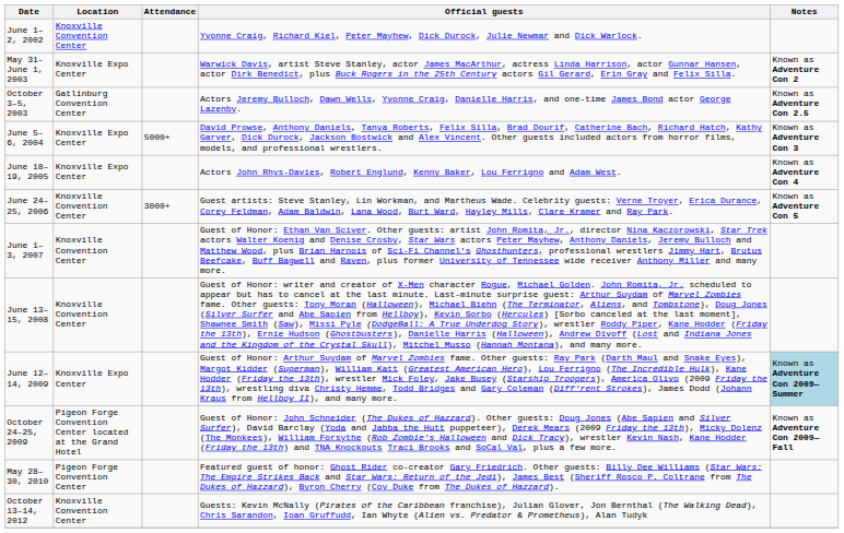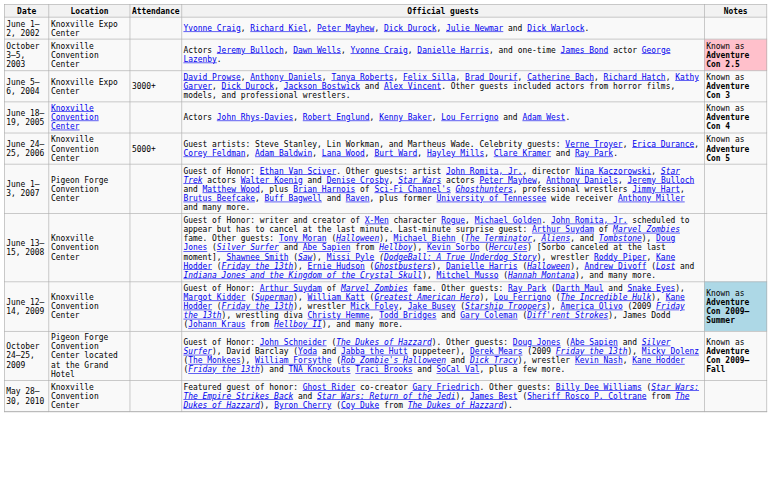June 1–2, 2002 | Location: Knoxville Convention Center -> Knoxville Expo Center
- row: May 31-June 1, 2003 | Knoxville Expo Center | Warwick Davis, artist Steve Stanley, actor James MacArthur, actress Linda Harrison, actor Gunnar Hansen, actor Dirk Benedict, plus Buck Rogers in the 25th Century actors Gil Gerard, Erin Gray and Felix Silla. | Known as Adventure Con 2
October 3–5, 2003 | Location: Gatlinburg Convention Center -> Knoxville Convention Center
October 3–5, 2003 | Notes: no background -> pink background
June 5–6, 2004 | Attendance: 5000+ -> 3000+
June 18–19, 2005 | Location: Knoxville Expo Center -> Knoxville Convention Center
June 24–25, 2006 | Attendance: 3000+ -> 5000+
June 1–3, 2007 | Location: Knoxville Convention Center -> Pigeon Forge Convention Center
June 12–14, 2009 | Location: Knoxville Expo Center -> Knoxville Convention Center
May 28–30, 2010 | Location: Pigeon Forge Convention Center -> Knoxville Convention Center
- row: October 13–14, 2012 | Knoxville Convention Center | Guests: Kevin McNally (Pirates of the Caribbean franchise), Julian Glover, Jon Bernthal (The Walking Dead), Chris Sarandon, Ioan Gruffudd, Ian Whyte (Alien vs. Predator & Prometheus), Alan Tudyk
